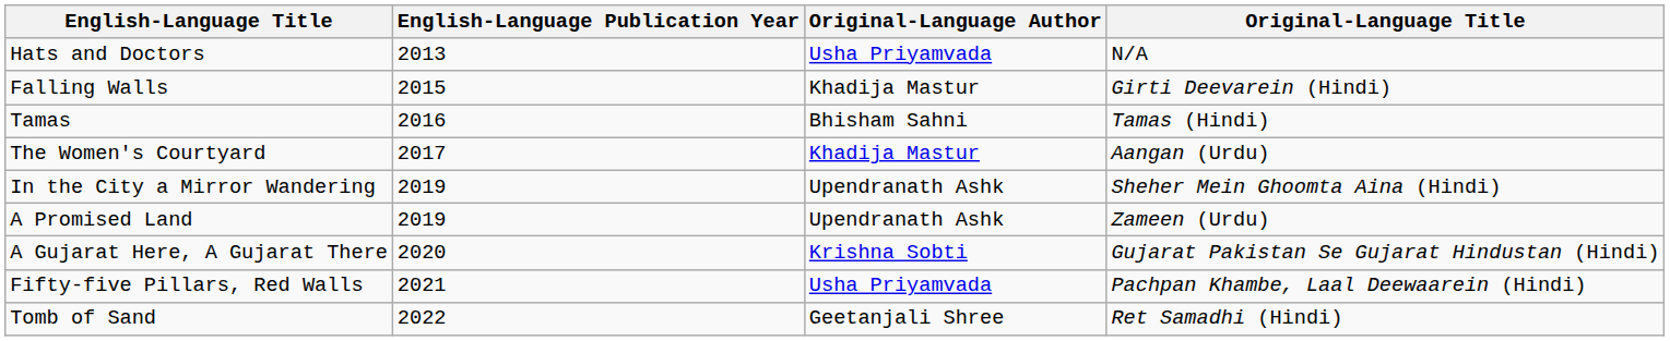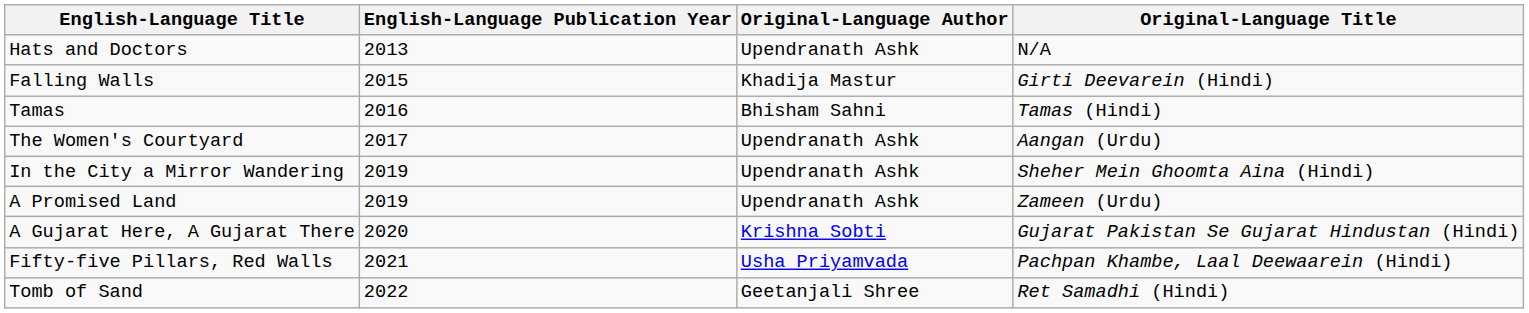Hats and Doctors | Original-Language Author: Usha Priyamvada -> Upendranath Ashk
The Women's Courtyard | Original-Language Author: Khadija Mastur -> Upendranath Ashk
